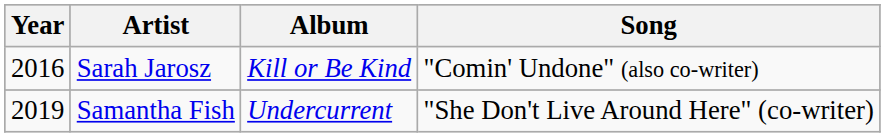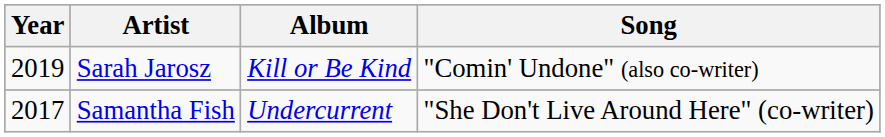Sarah Jarosz | Year: 2016 -> 2019
Samantha Fish | Year: 2019 -> 2017
